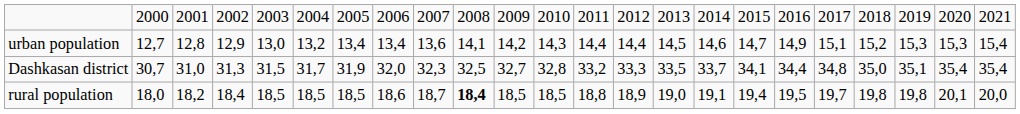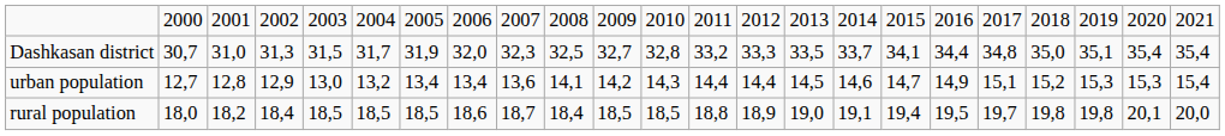rows swapped: Dashkasan district <-> urban population
rural population | column 10: bold -> normal
